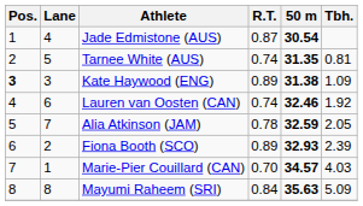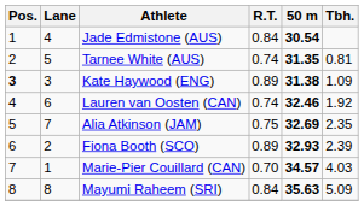Jade Edmistone (AUS) | R.T.: 0.87 -> 0.84
Alia Atkinson (JAM) | R.T.: 0.78 -> 0.75
Alia Atkinson (JAM) | 50 m: 32.59 -> 32.69
Alia Atkinson (JAM) | Tbh.: 2.05 -> 2.35
